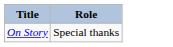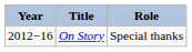+ column: Year | 2012−16
